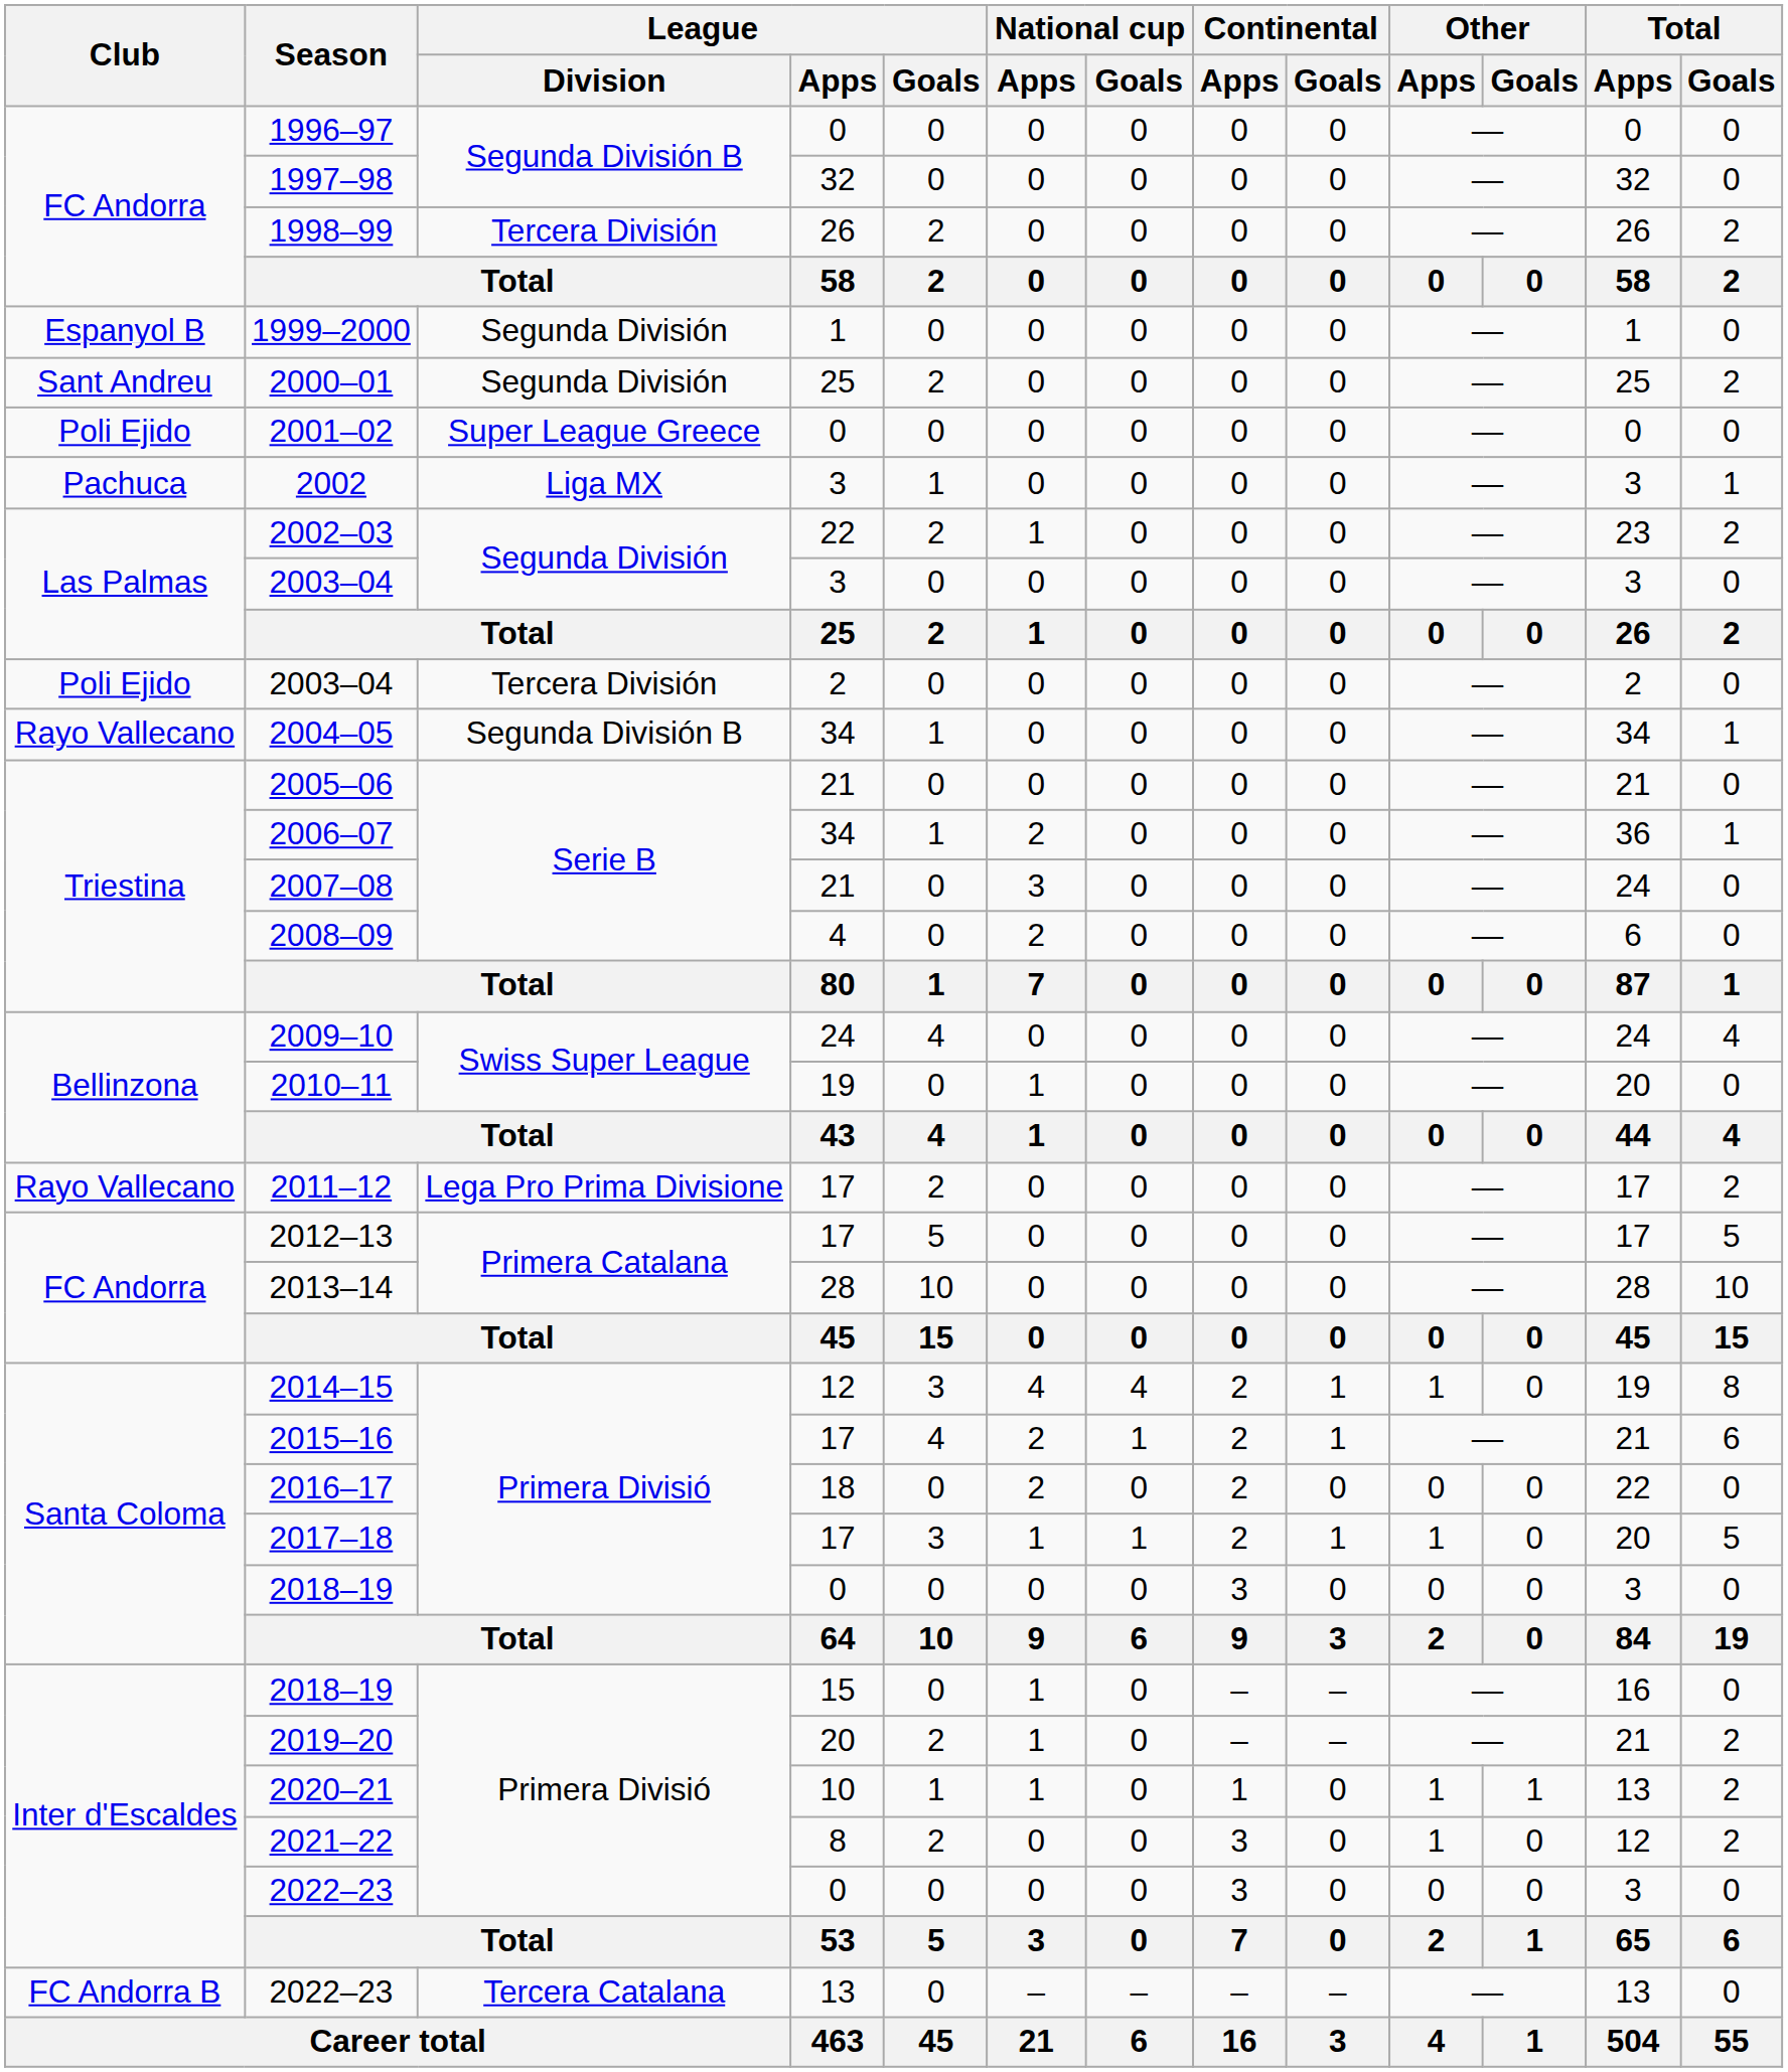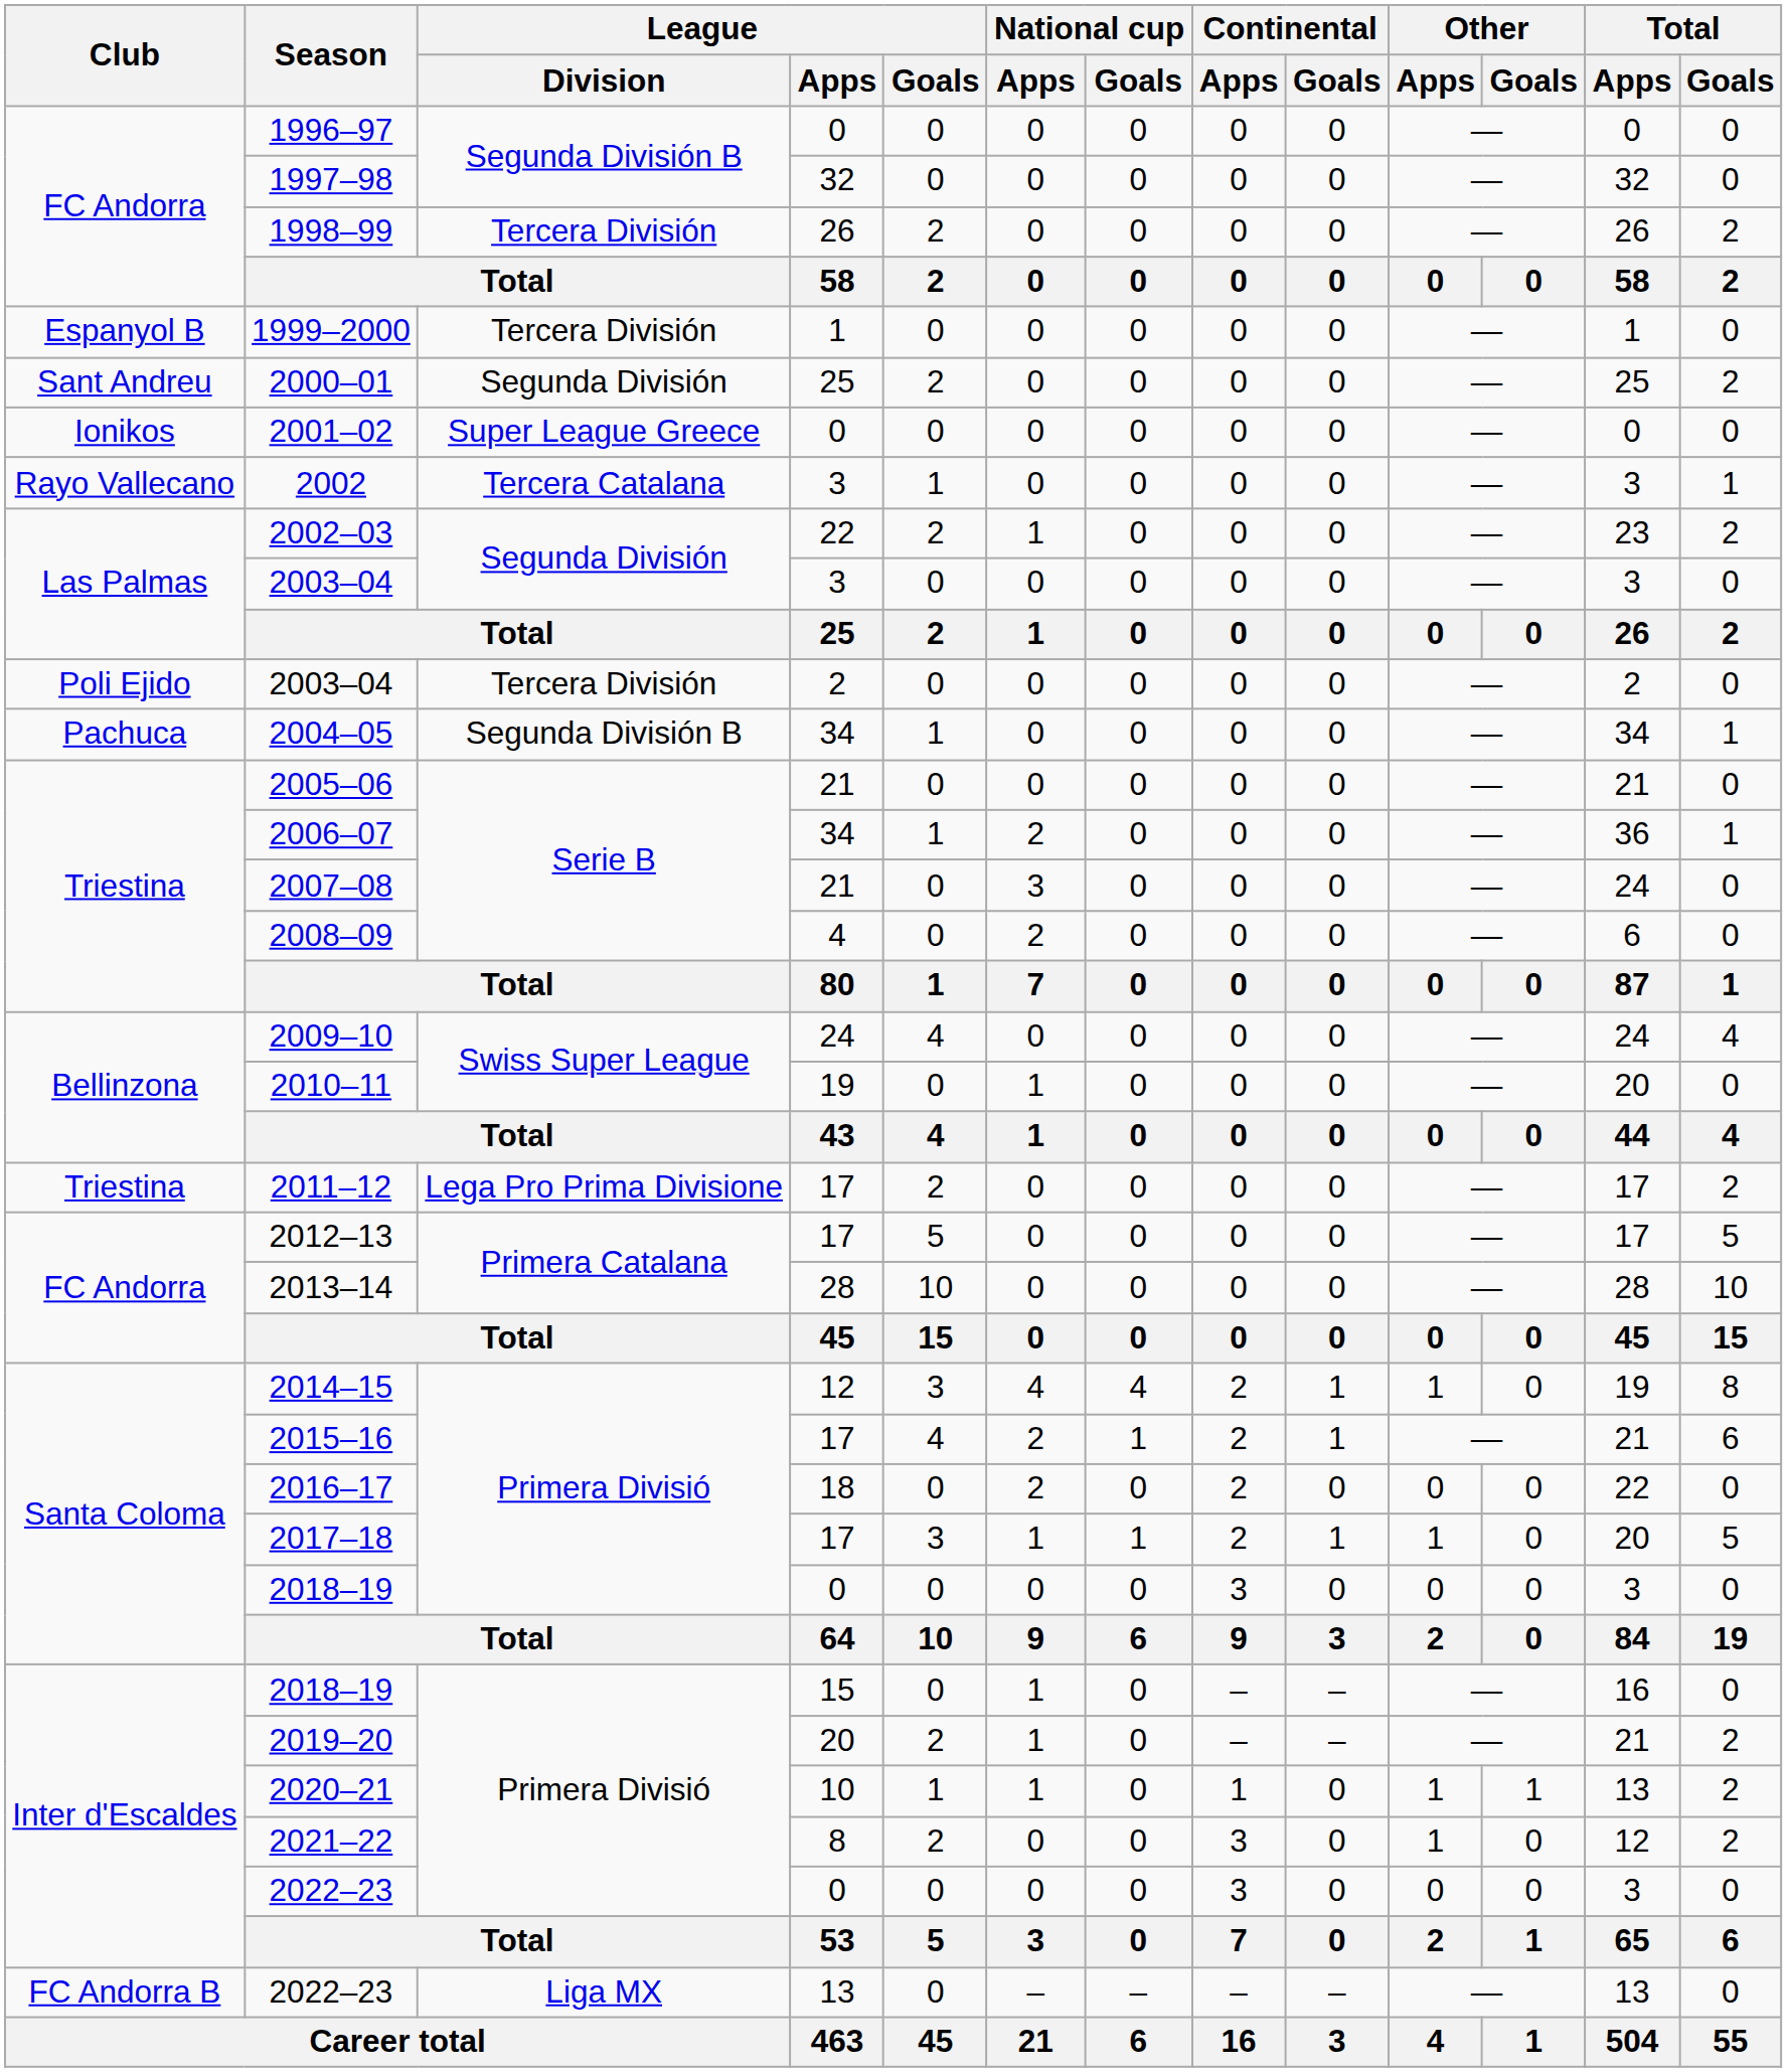1999–2000 | League / Division: Segunda División -> Tercera División
2001–02 | Club: Poli Ejido -> Ionikos
2002 | Club: Pachuca -> Rayo Vallecano
2002 | League / Division: Liga MX -> Tercera Catalana
2004–05 | Club: Rayo Vallecano -> Pachuca
2011–12 | Club: Rayo Vallecano -> Triestina
2022–23 / 13 | League / Division: Tercera Catalana -> Liga MX
